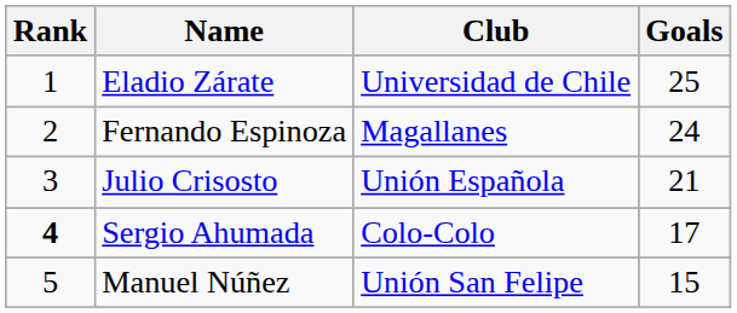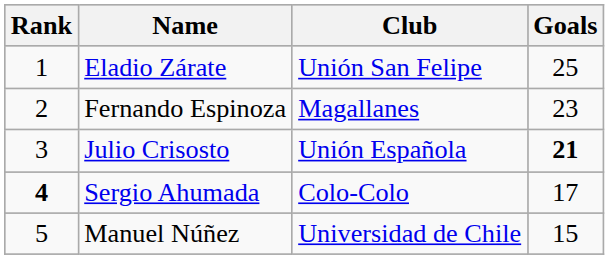Eladio Zárate | Club: Universidad de Chile -> Unión San Felipe
Fernando Espinoza | Goals: 24 -> 23
Julio Crisosto | Goals: normal -> bold
Manuel Núñez | Club: Unión San Felipe -> Universidad de Chile
